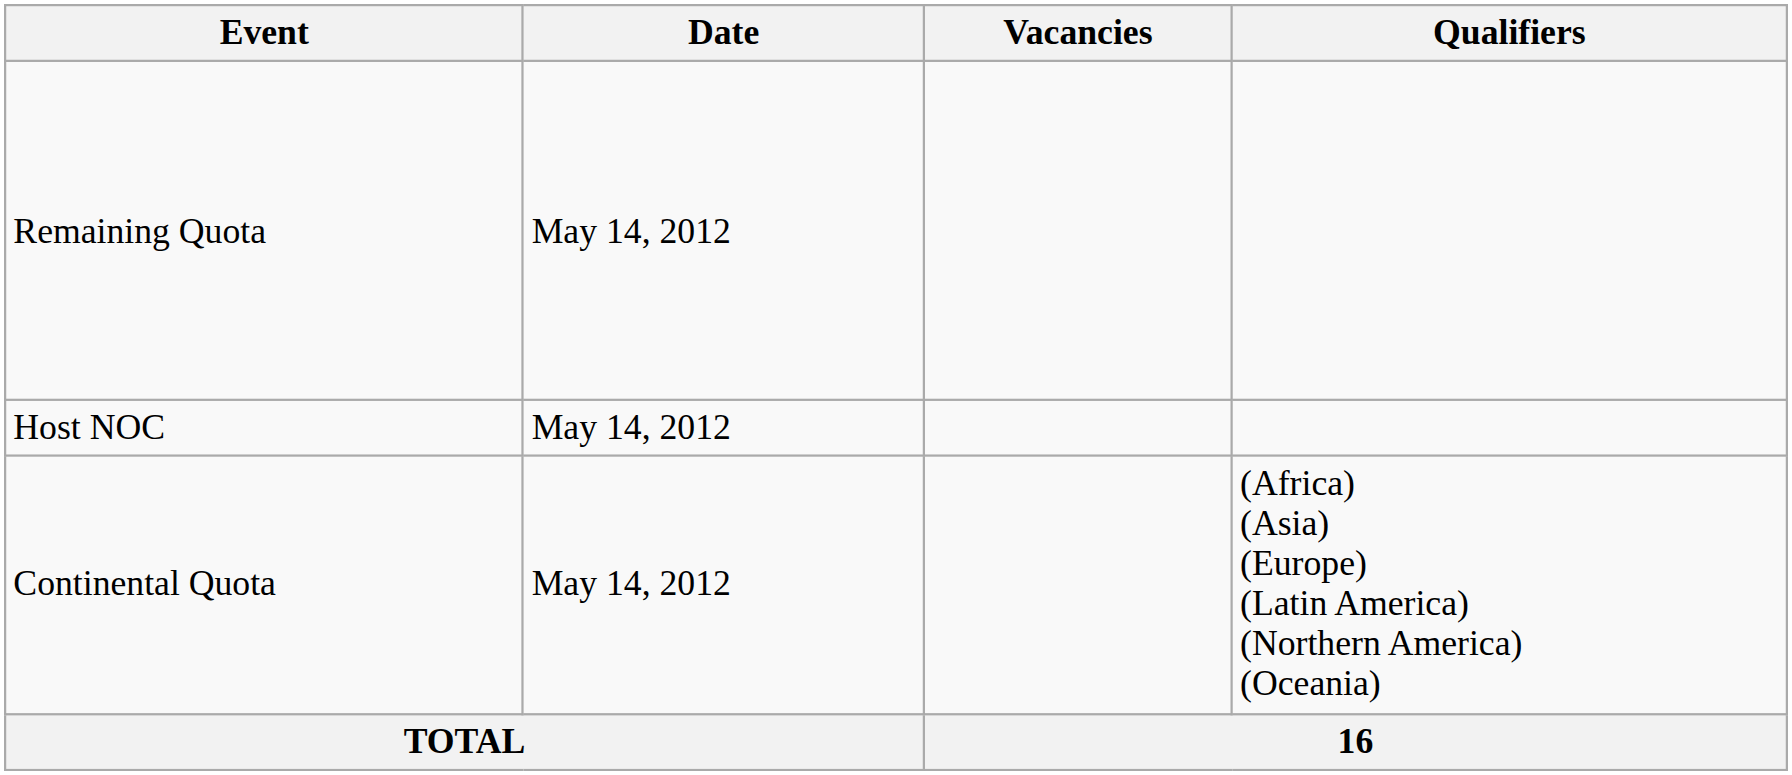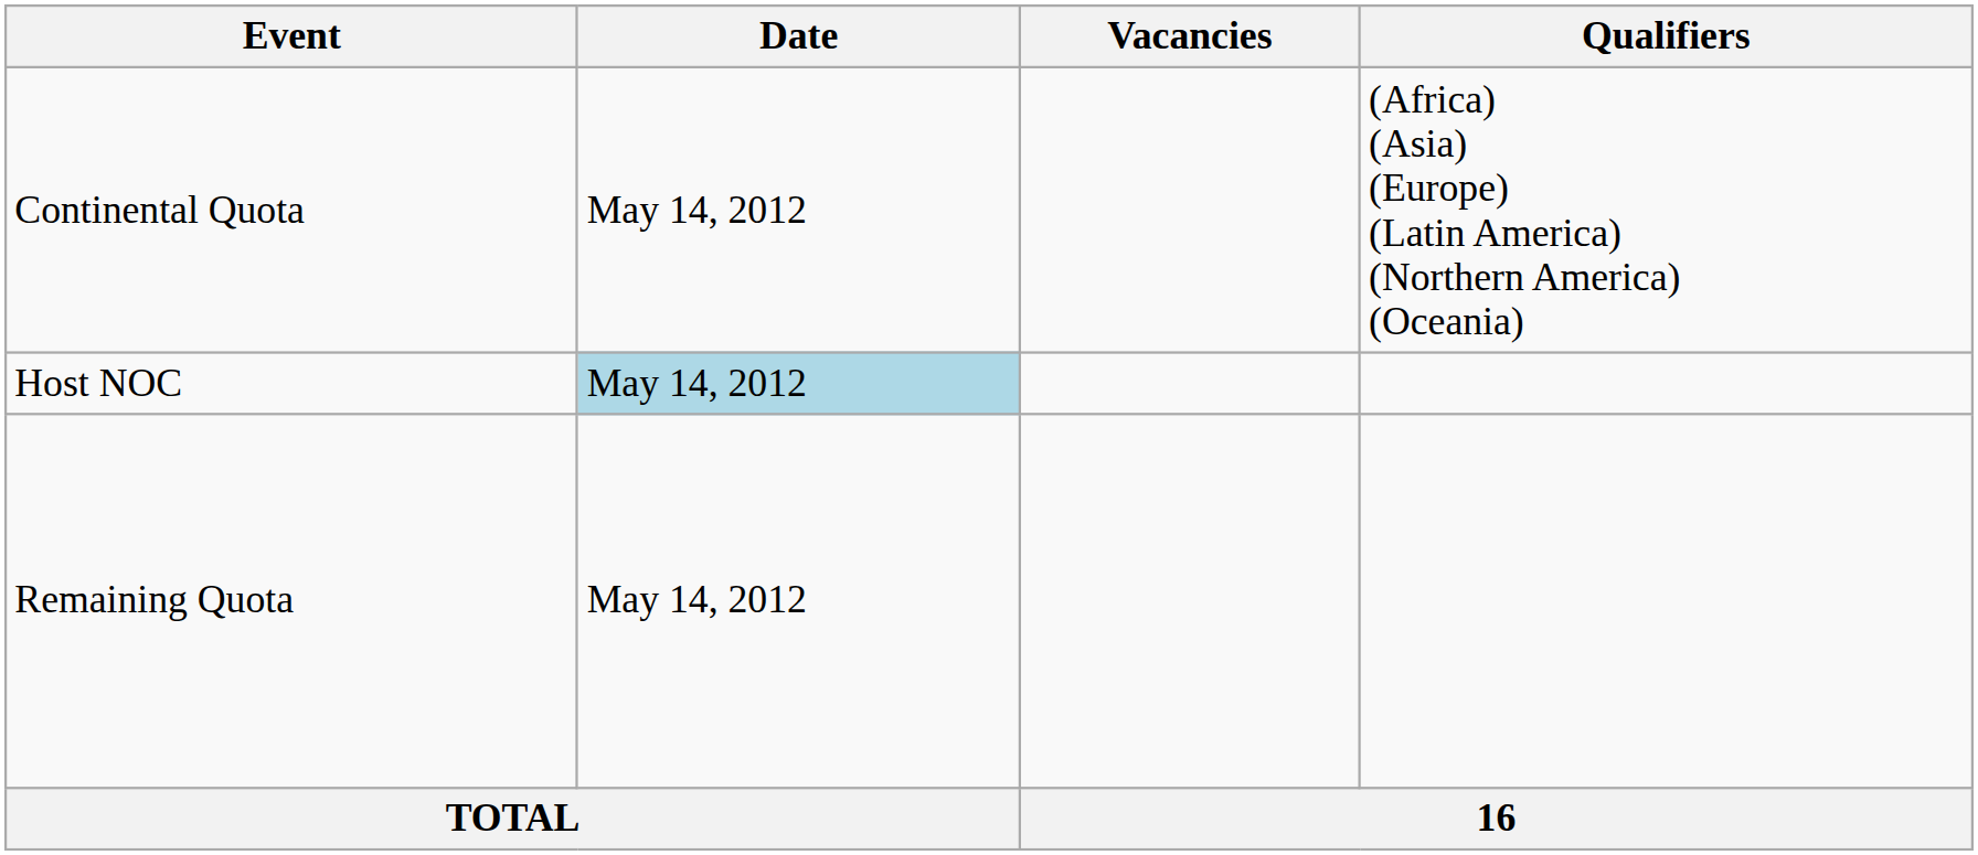rows swapped: Continental Quota <-> Remaining Quota
Host NOC | Date: no background -> lightblue background
